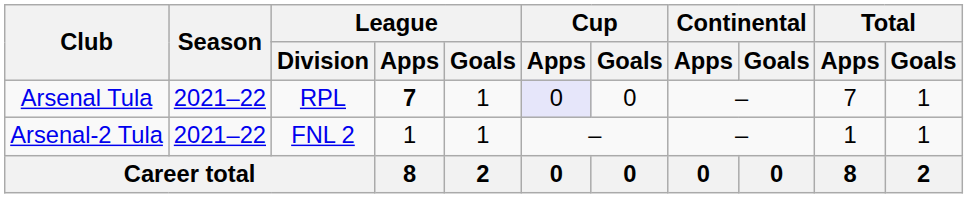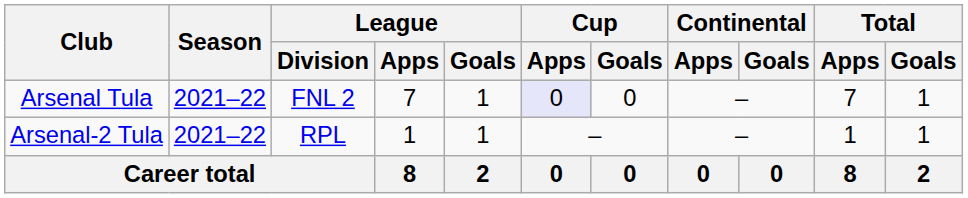Arsenal Tula | League / Division: RPL -> FNL 2
Arsenal Tula | League / Apps: bold -> normal
Arsenal-2 Tula | League / Division: FNL 2 -> RPL
